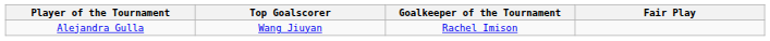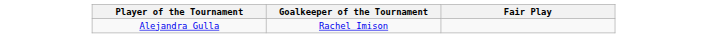- column: Top Goalscorer | Wang Jiuyan
